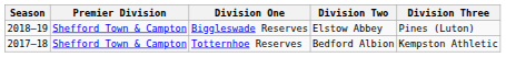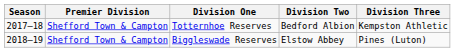rows swapped: Totternhoe Reserves <-> Biggleswade Reserves
